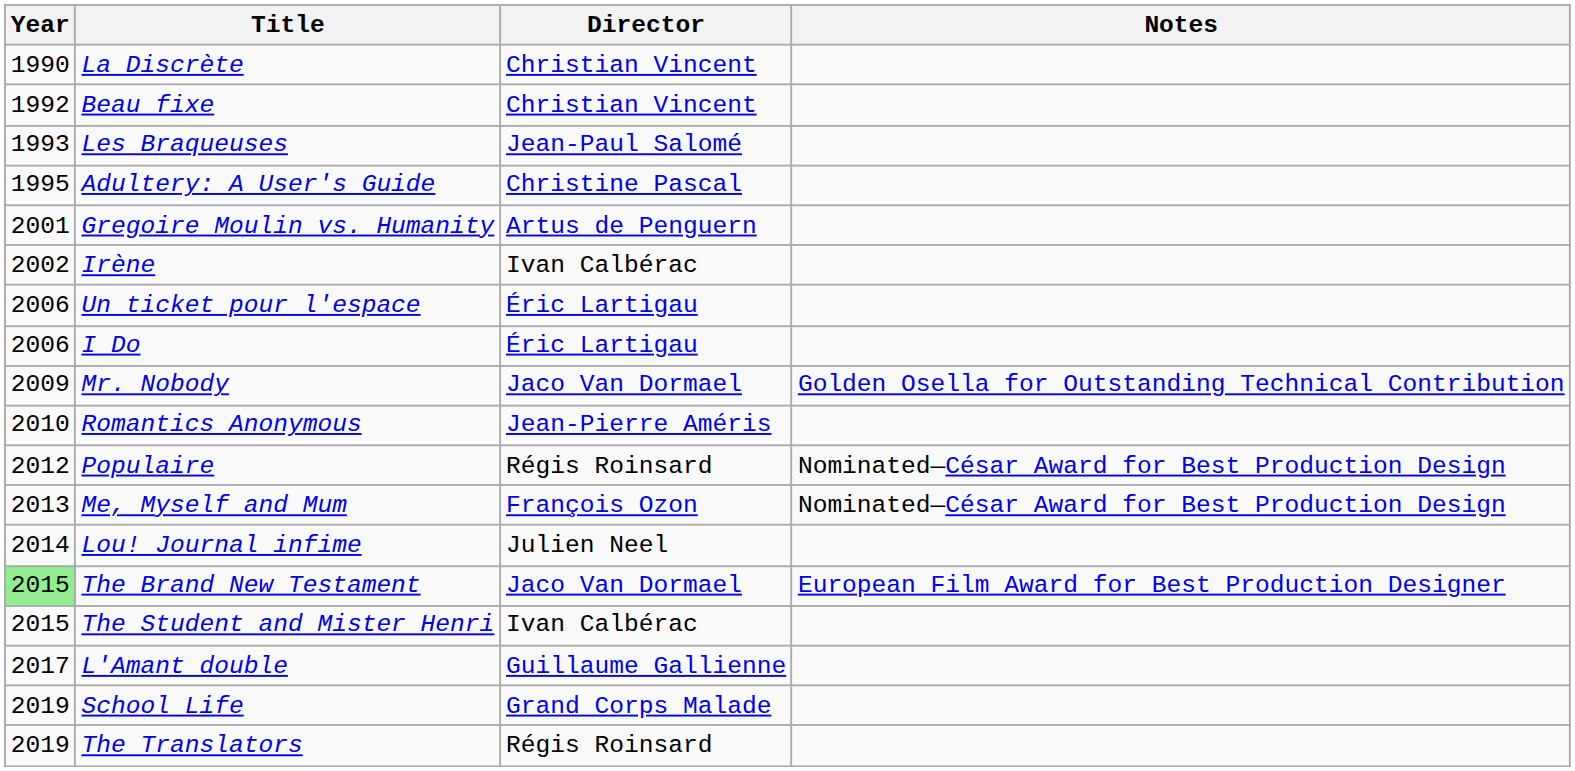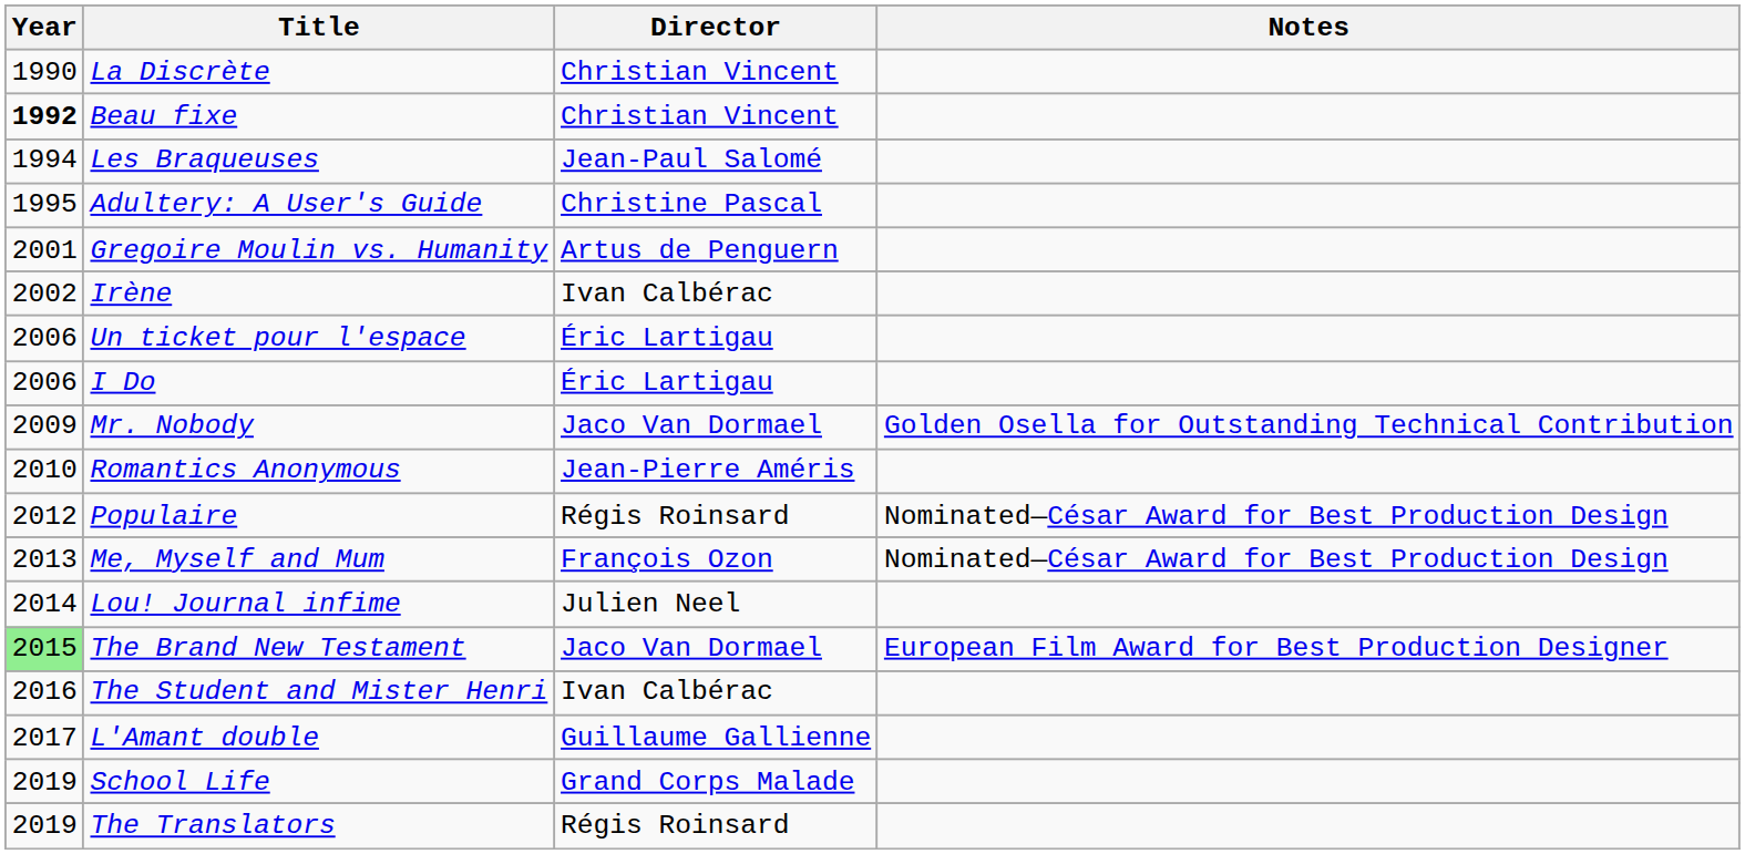Beau fixe | Year: normal -> bold
Les Braqueuses | Year: 1993 -> 1994
The Student and Mister Henri | Year: 2015 -> 2016
